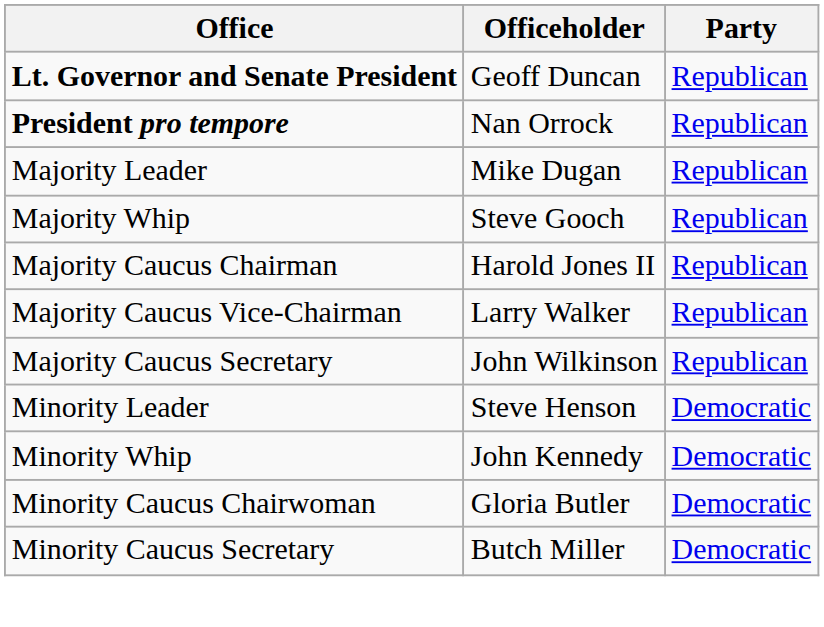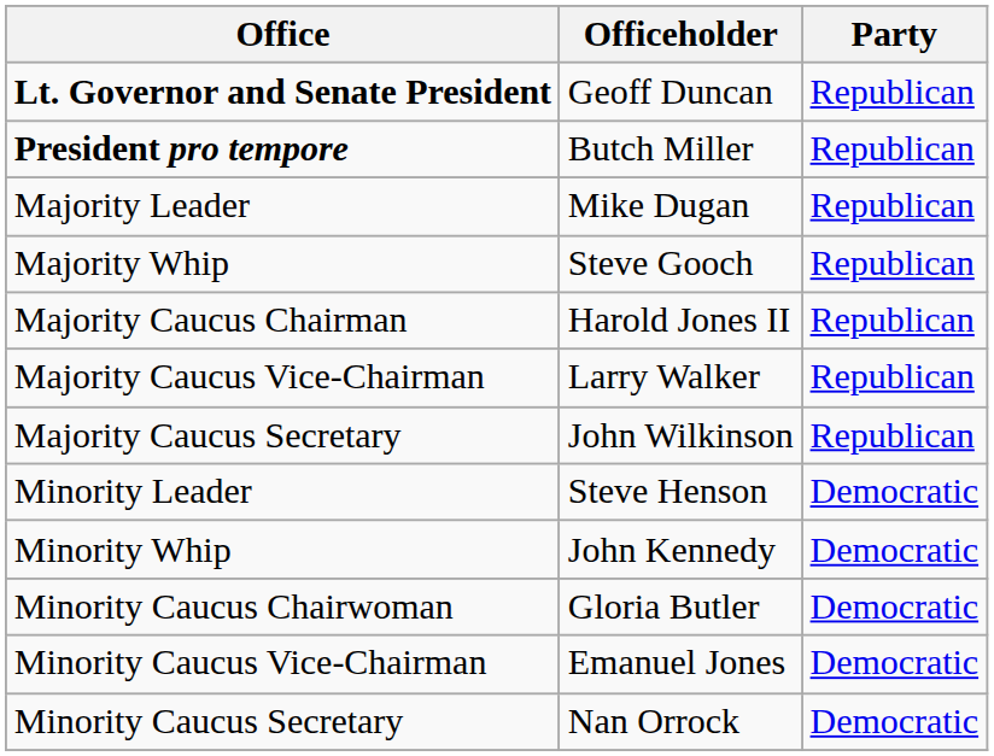President pro tempore | Officeholder: Nan Orrock -> Butch Miller
+ row: Minority Caucus Vice-Chairman | Emanuel Jones | Democratic
Minority Caucus Secretary | Officeholder: Butch Miller -> Nan Orrock
